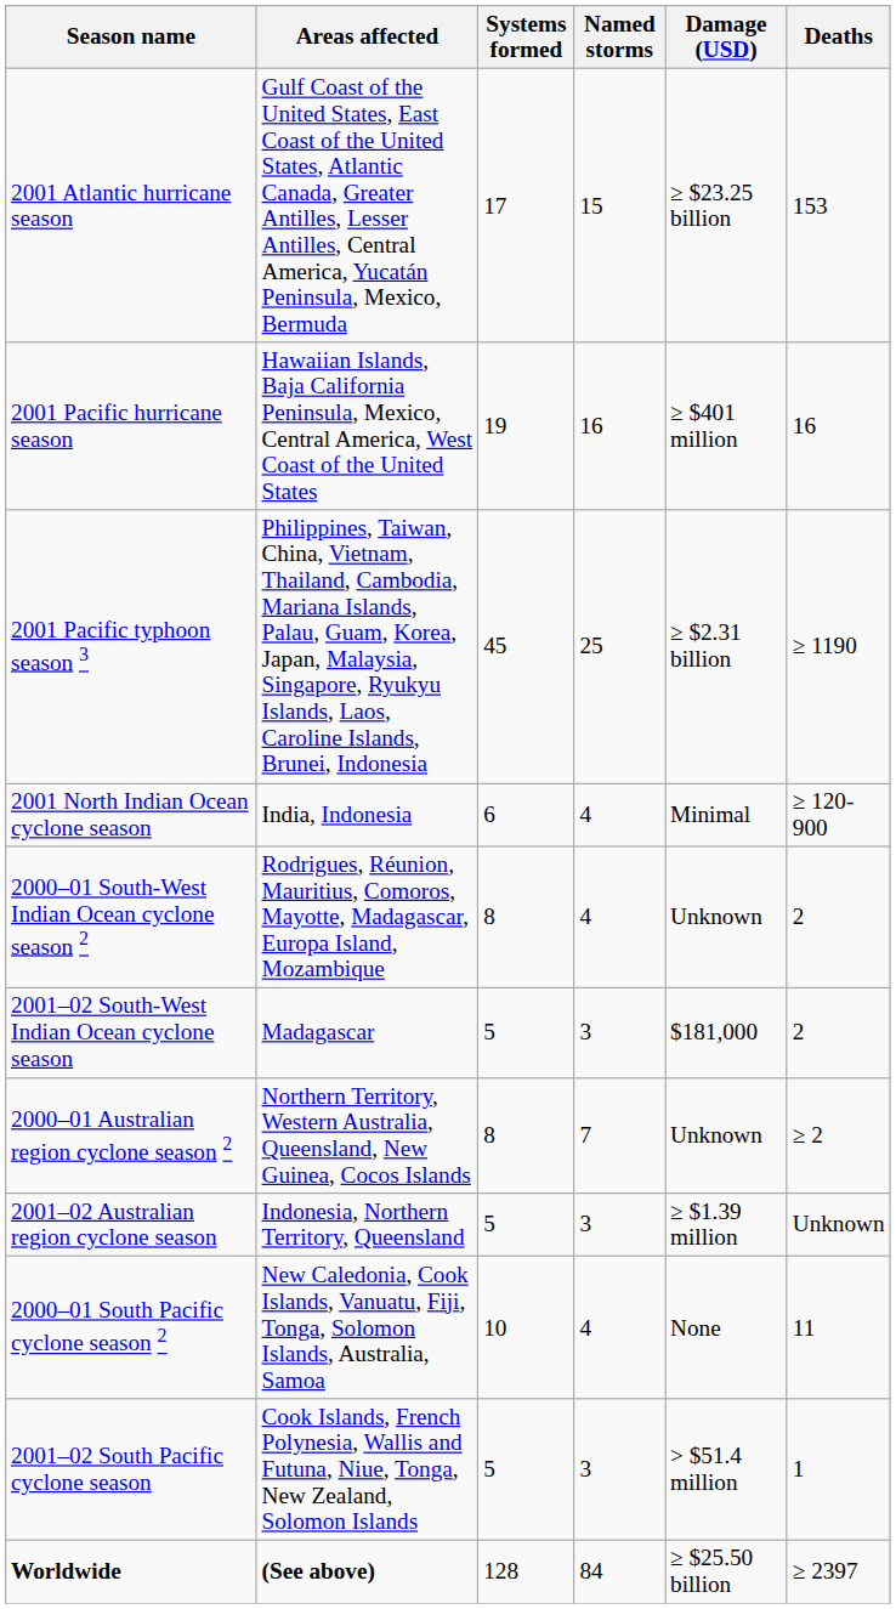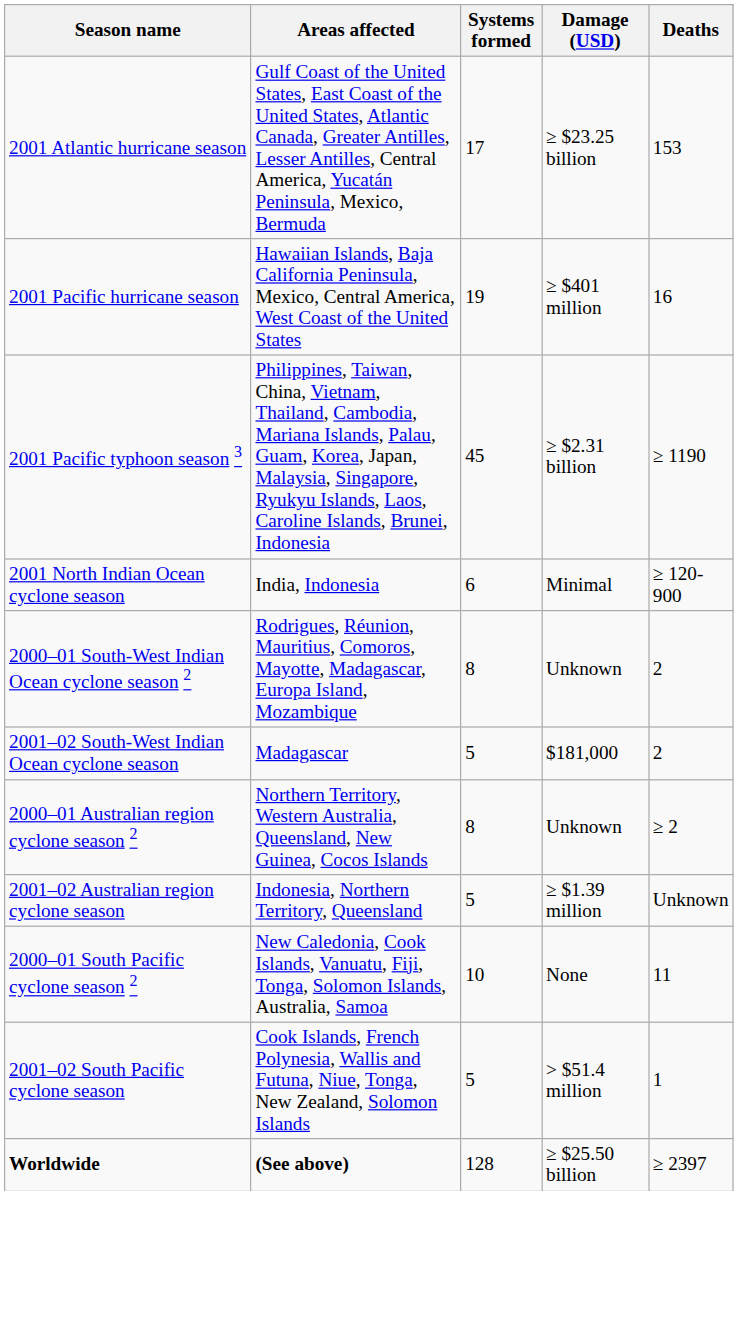- column: Named storms | 15 | 16 | 25 | 4 | 4 | 3 | 7 | 3 | 4 | 3 | 84
